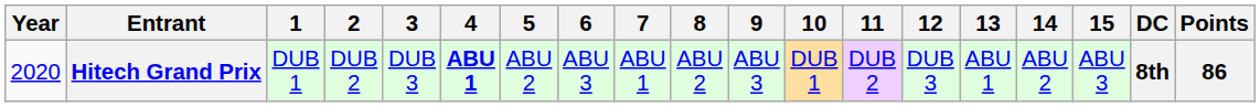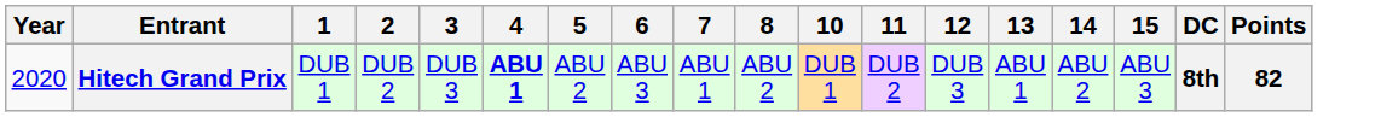- column: 9 | ABU 3
Hitech Grand Prix | Points: 86 -> 82
